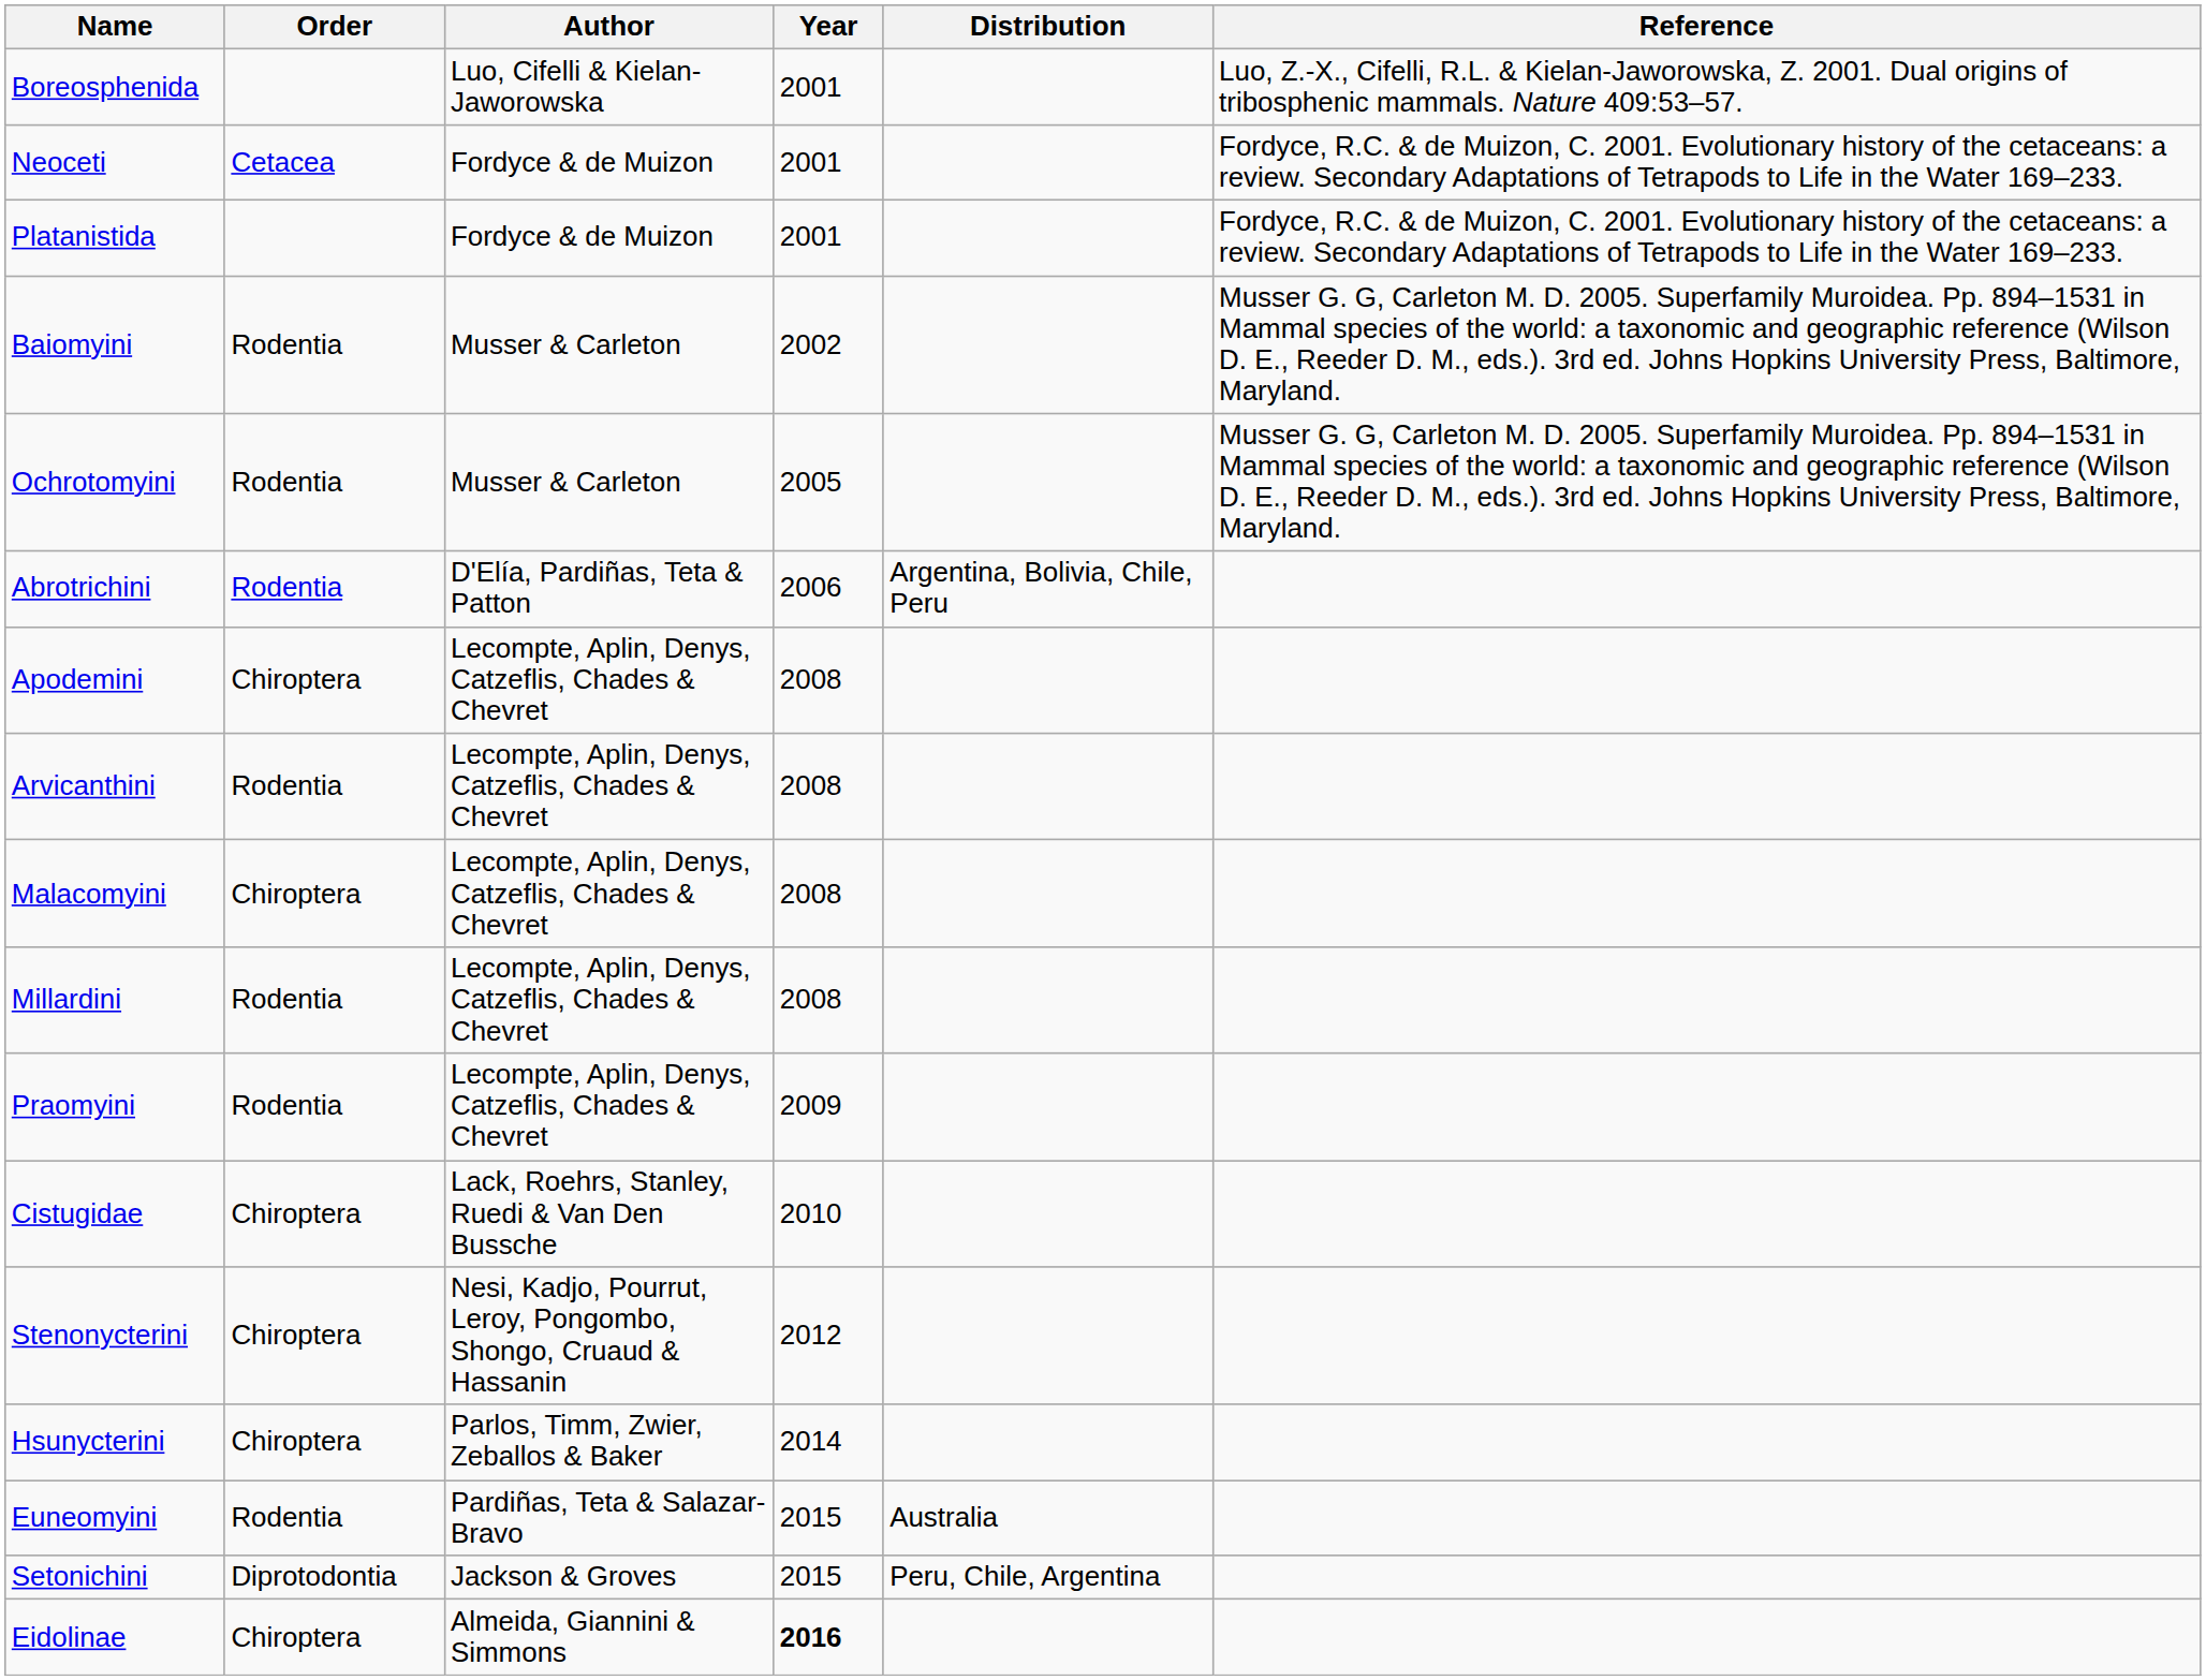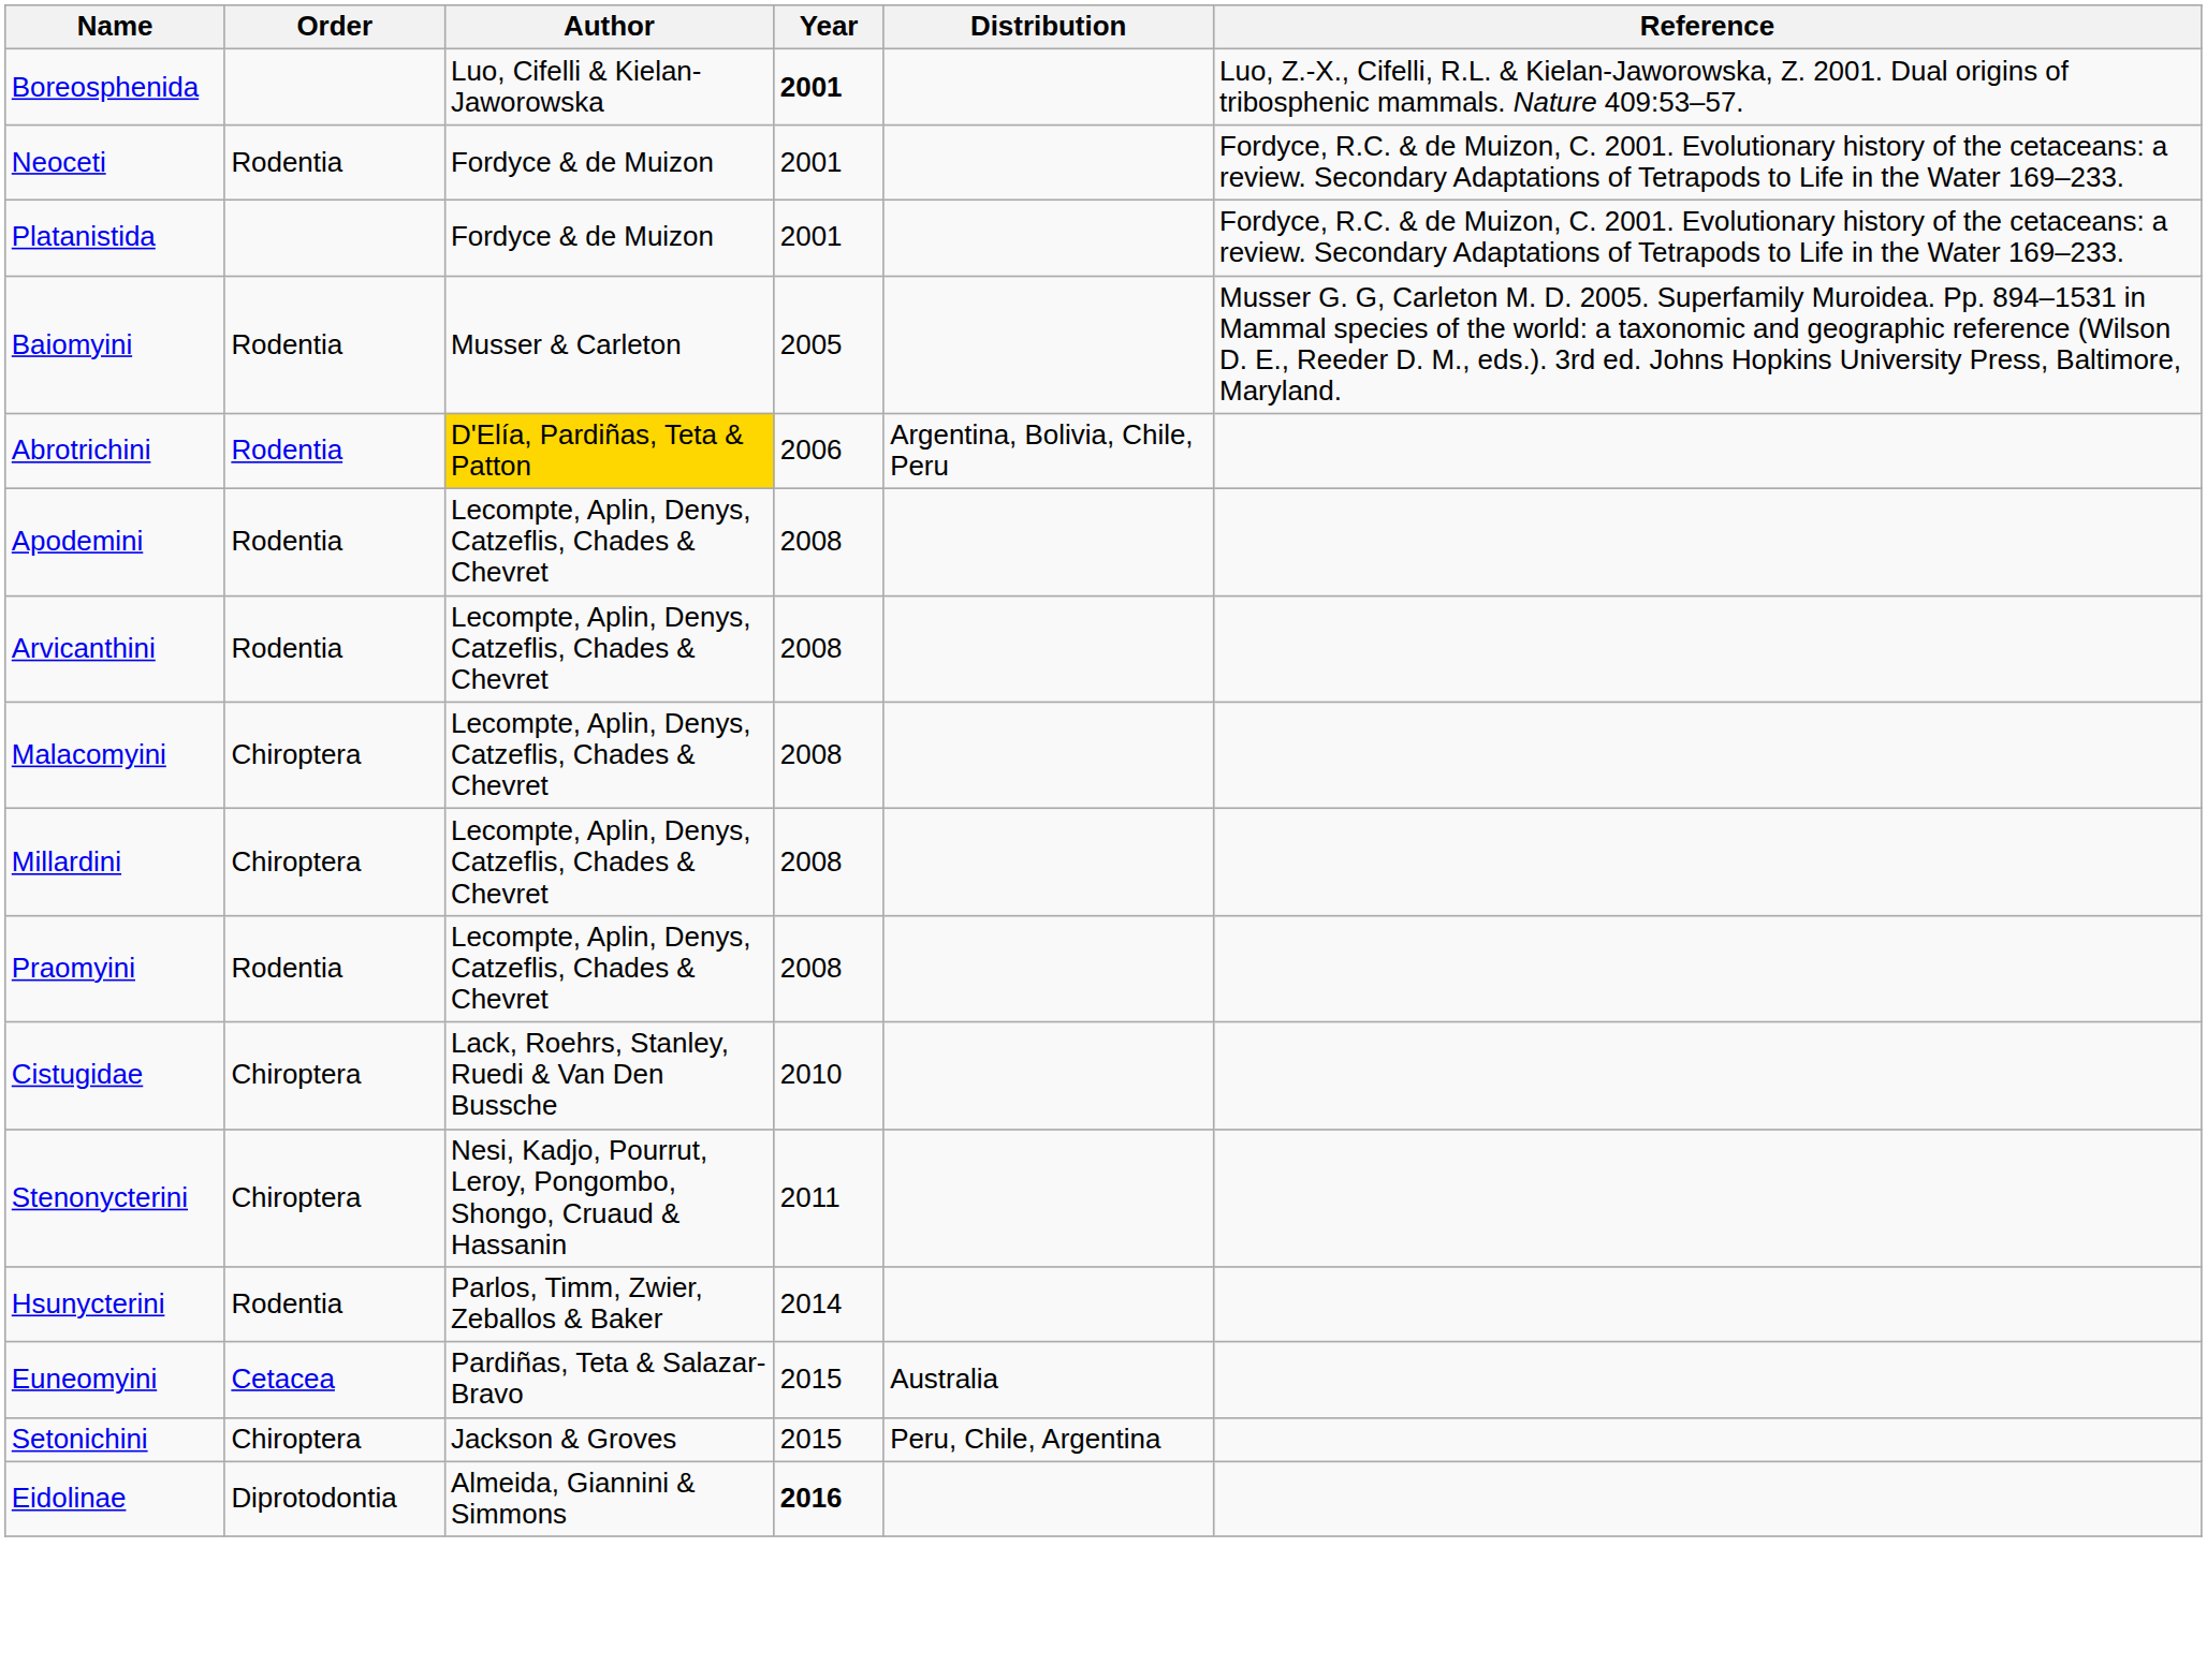Boreosphenida | Year: normal -> bold
Neoceti | Order: Cetacea -> Rodentia
Baiomyini | Year: 2002 -> 2005
- row: Ochrotomyini | Rodentia | Musser & Carleton | 2005 | Musser G. G, Carleton M. D. 2005. Superfamily Muroidea. Pp. 894–1531 in Mammal species of the world: a taxonomic and geographic reference (Wilson D. E., Reeder D. M., eds.). 3rd ed. Johns Hopkins University Press, Baltimore, Maryland.
Abrotrichini | Author: no background -> gold background
Apodemini | Order: Chiroptera -> Rodentia
Millardini | Order: Rodentia -> Chiroptera
Praomyini | Year: 2009 -> 2008
Stenonycterini | Year: 2012 -> 2011
Hsunycterini | Order: Chiroptera -> Rodentia
Euneomyini | Order: Rodentia -> Cetacea
Setonichini | Order: Diprotodontia -> Chiroptera
Eidolinae | Order: Chiroptera -> Diprotodontia
